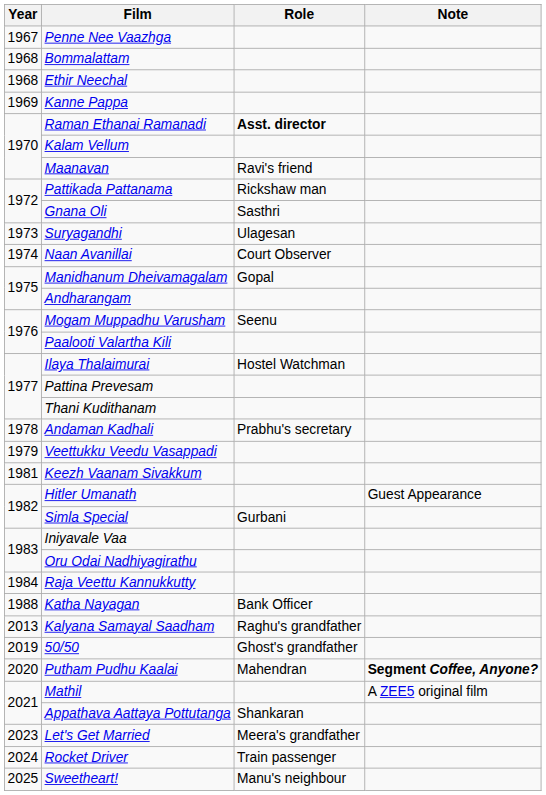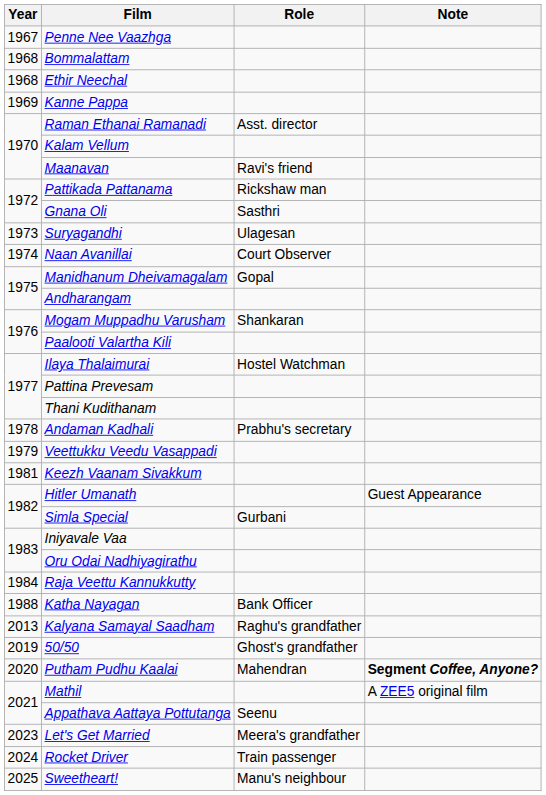Raman Ethanai Ramanadi | Role: bold -> normal
Mogam Muppadhu Varusham | Role: Seenu -> Shankaran
Appathava Aattaya Pottutanga | Role: Shankaran -> Seenu
